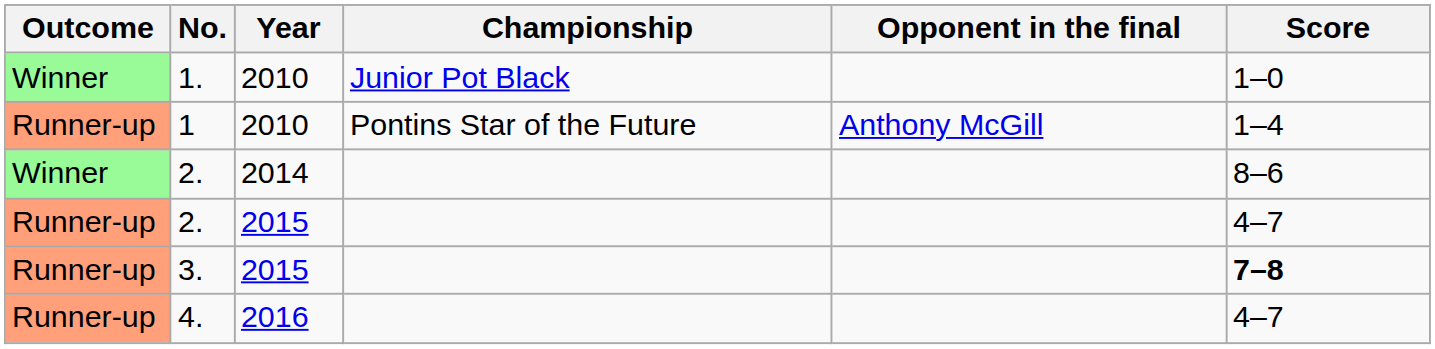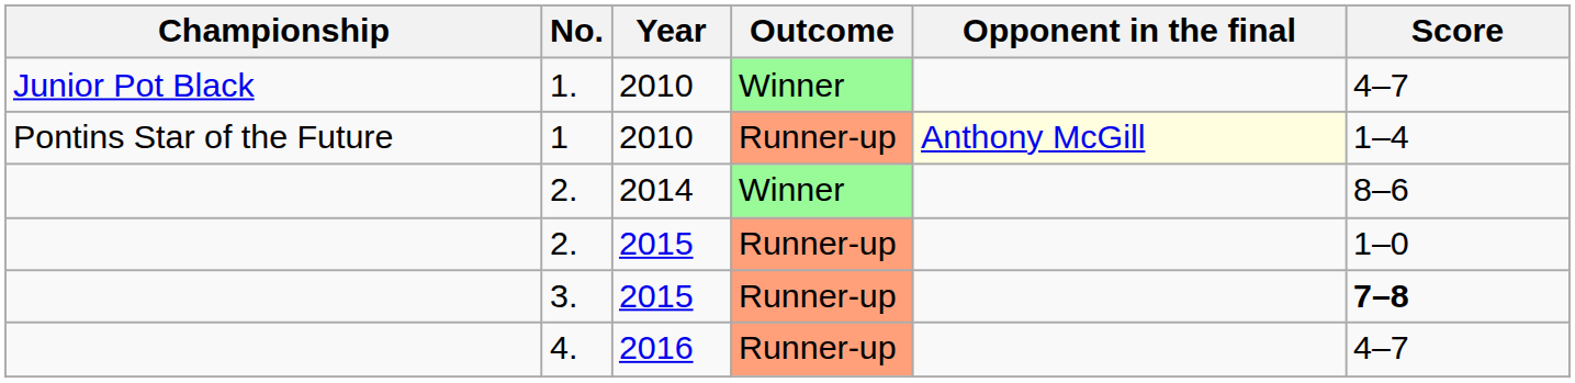columns swapped: Outcome <-> Championship
1. | Score: 1–0 -> 4–7
1 | Opponent in the final: no background -> lightyellow background
2. / 2015 | Score: 4–7 -> 1–0
